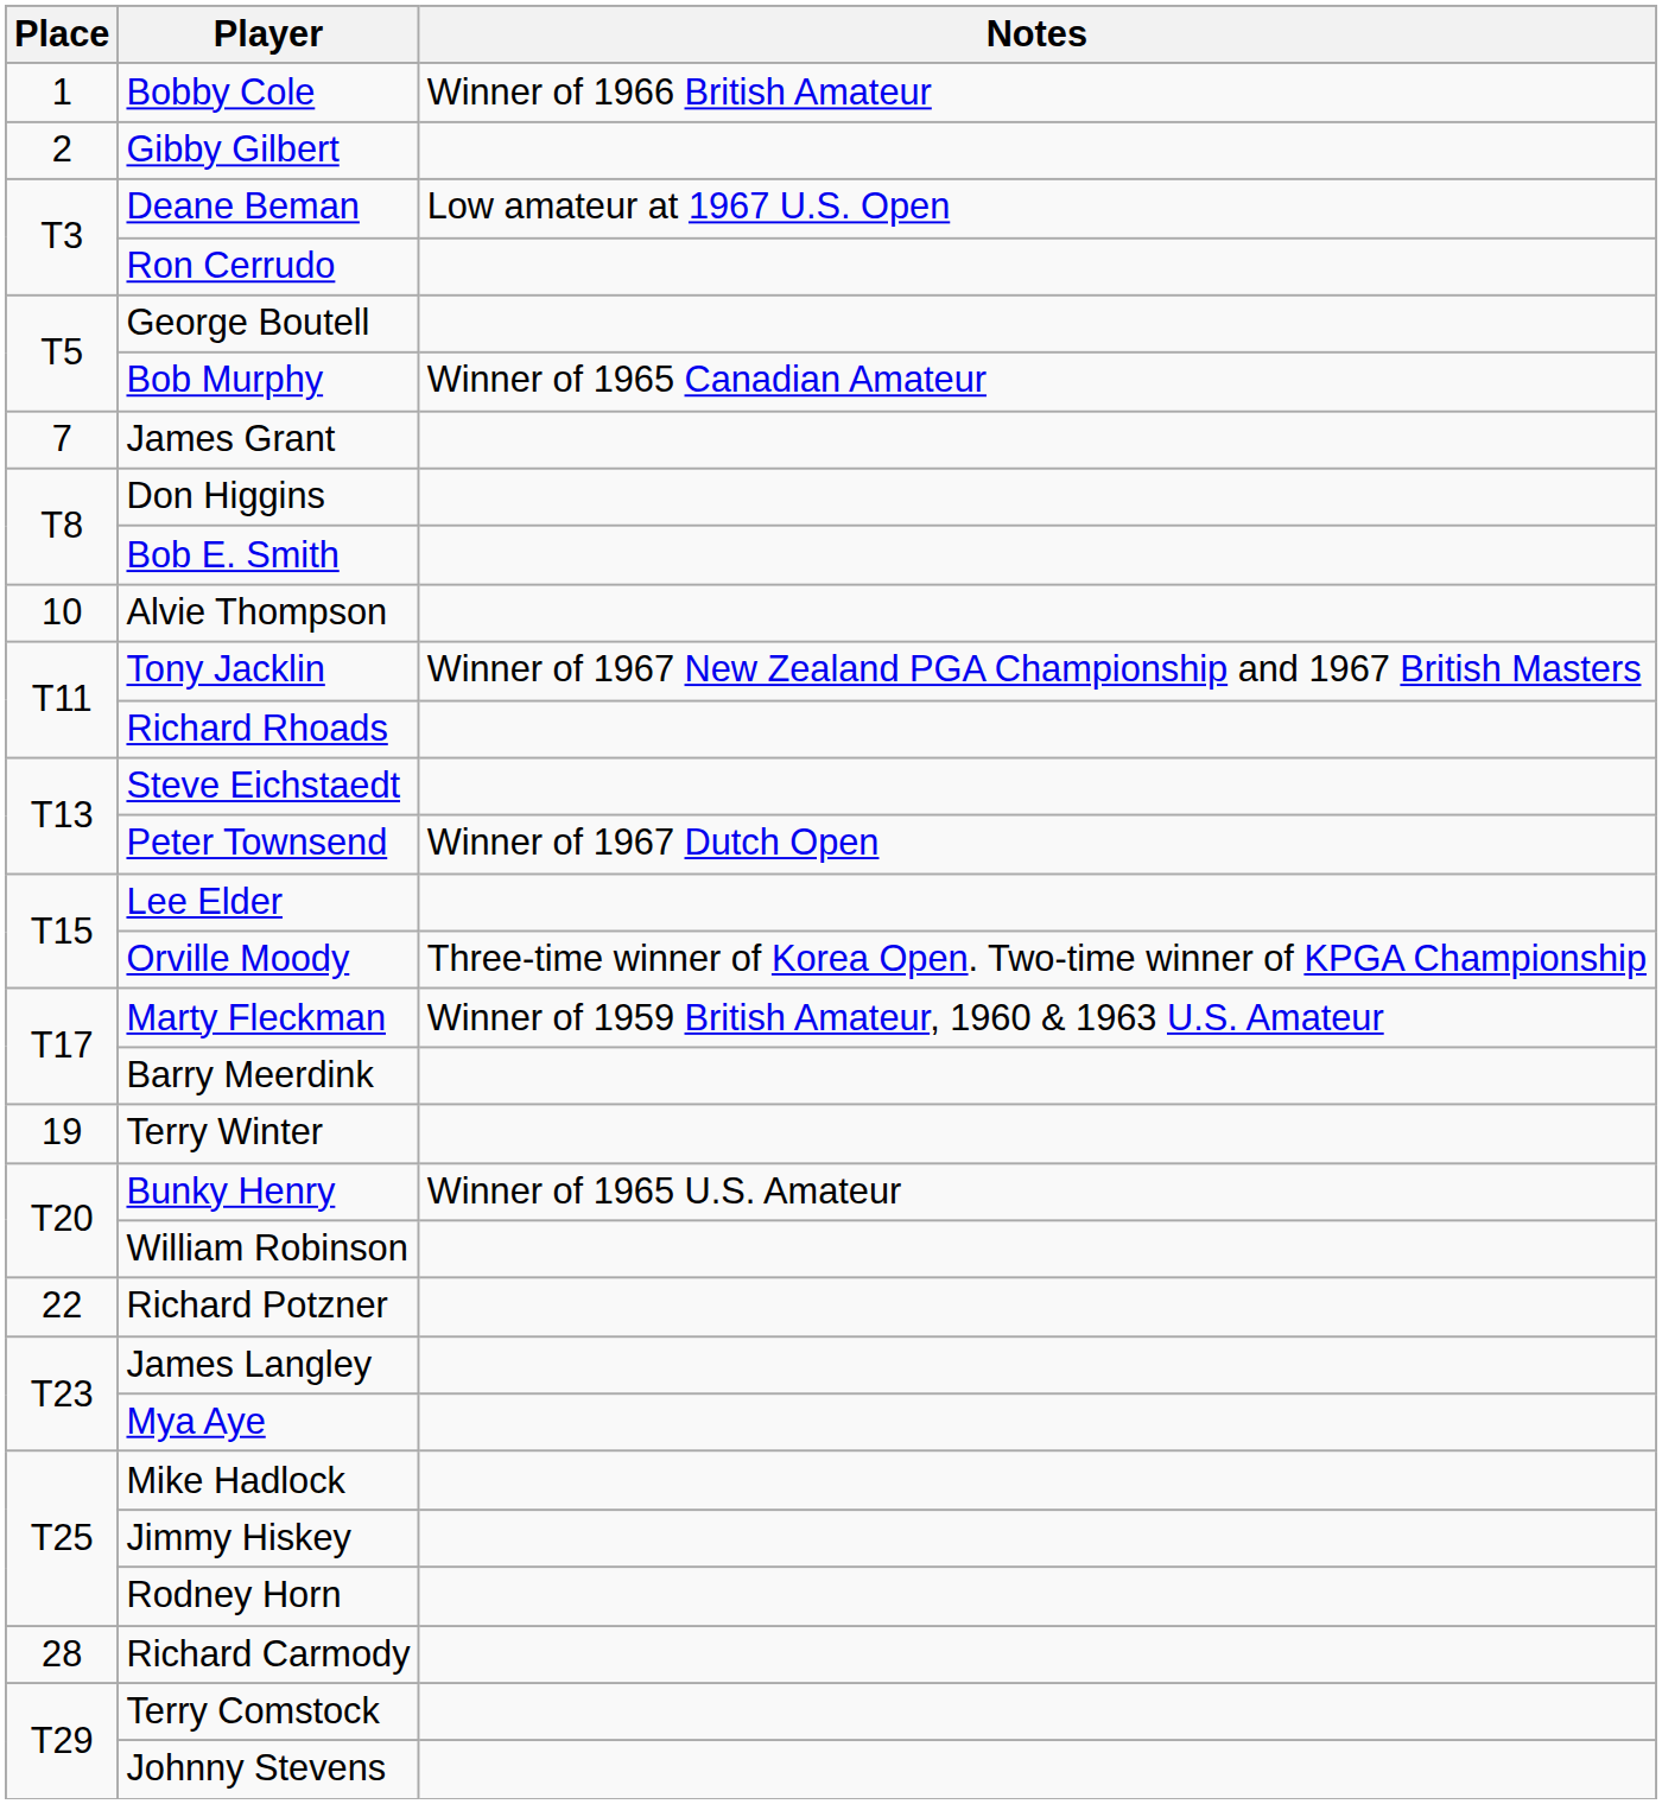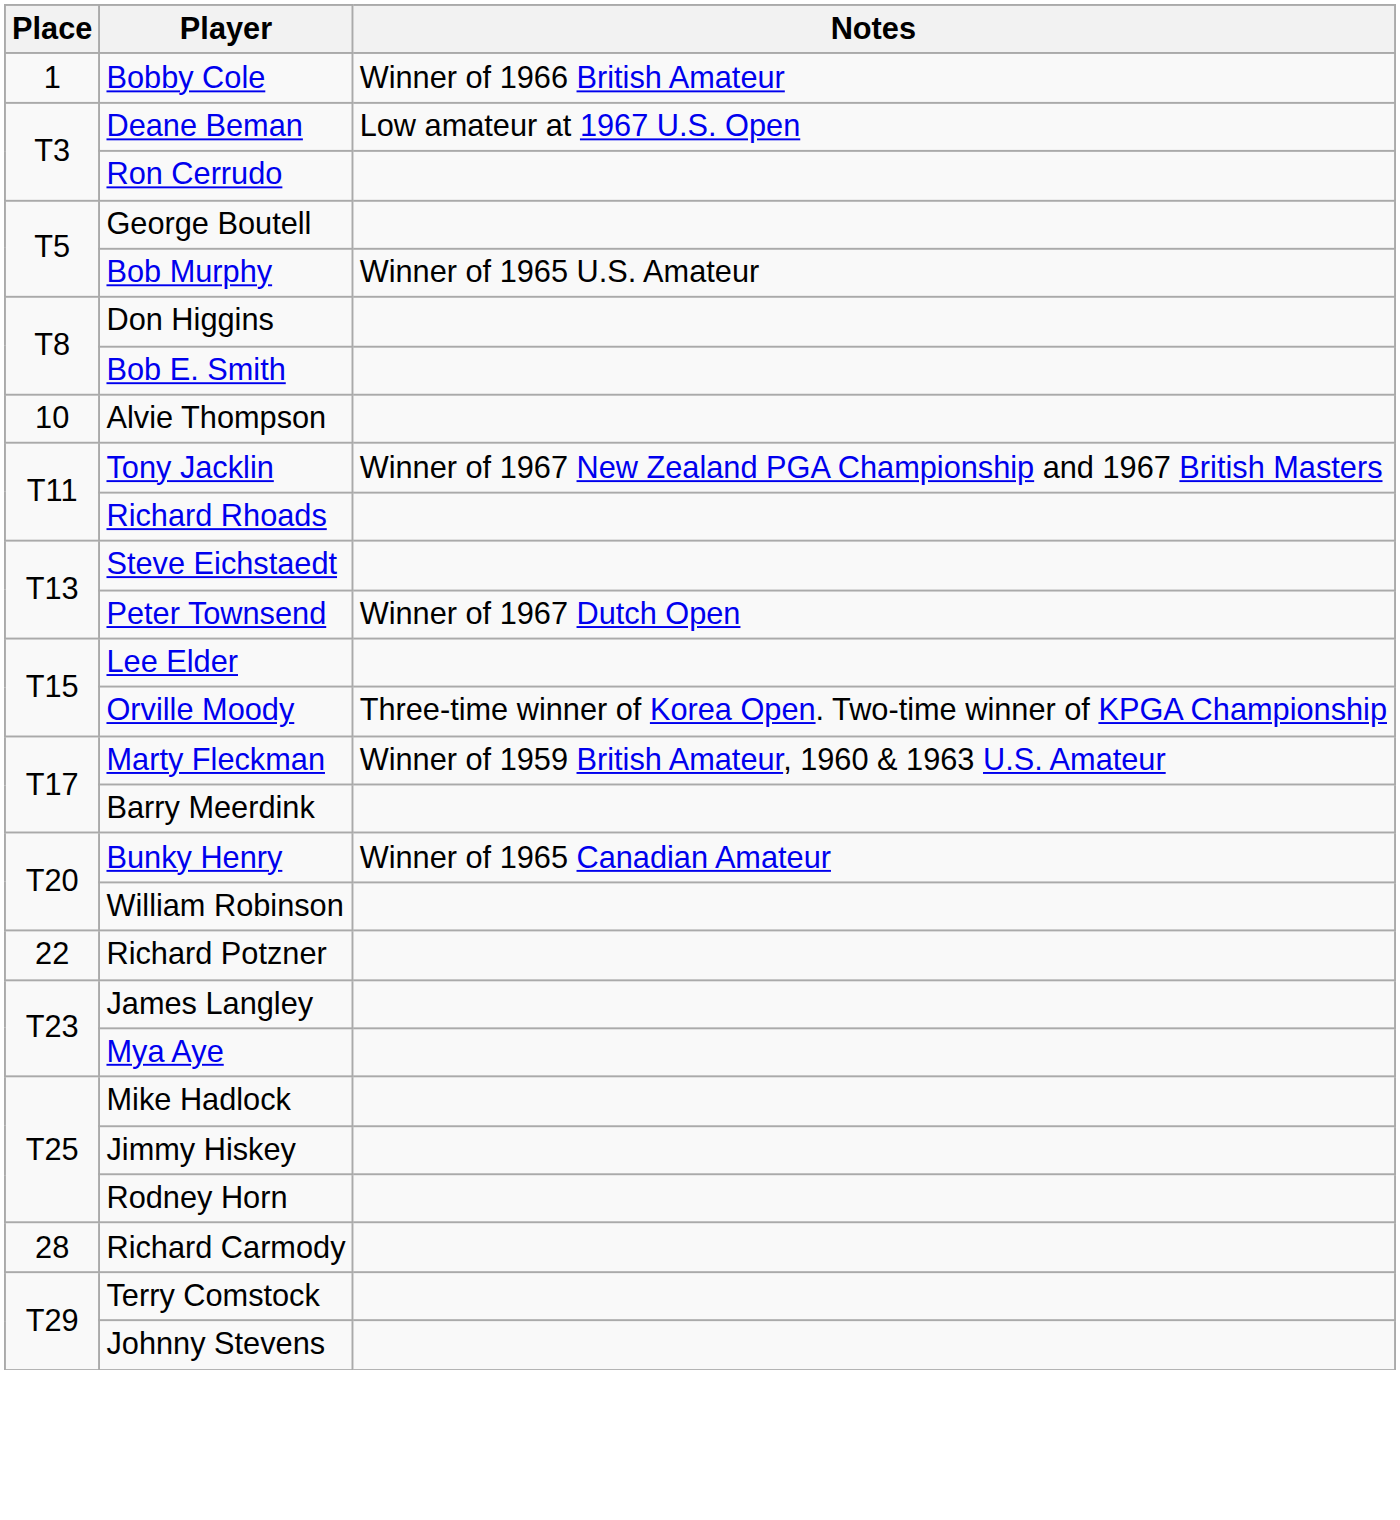- row: 2 | Gibby Gilbert
Bob Murphy | Notes: Winner of 1965 Canadian Amateur -> Winner of 1965 U.S. Amateur
- row: 7 | James Grant
- row: 19 | Terry Winter
Bunky Henry | Notes: Winner of 1965 U.S. Amateur -> Winner of 1965 Canadian Amateur
